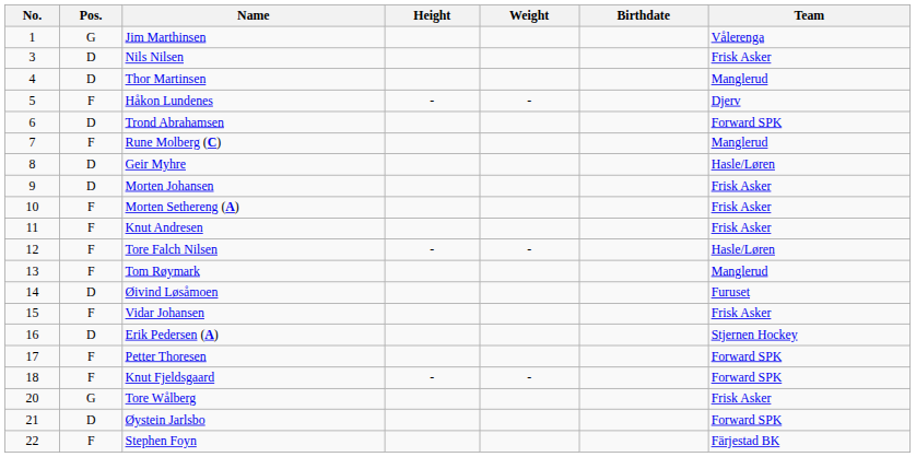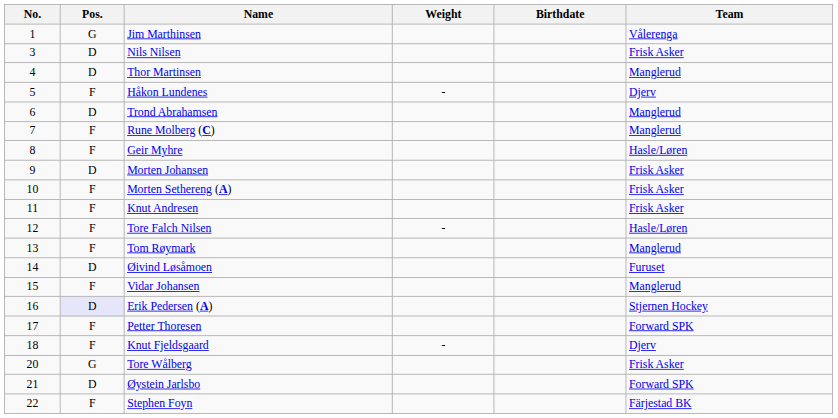- column: Height | - | - | -
Trond Abrahamsen | Team: Forward SPK -> Manglerud
Geir Myhre | Pos.: D -> F
Vidar Johansen | Team: Frisk Asker -> Manglerud
Erik Pedersen (A) | Pos.: no background -> lavender background
Knut Fjeldsgaard | Team: Forward SPK -> Djerv
